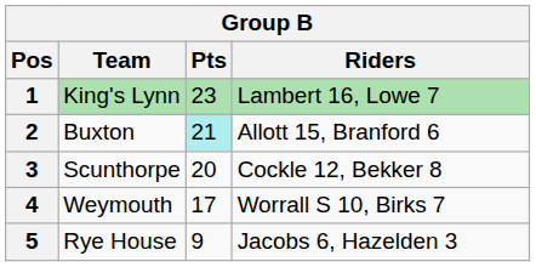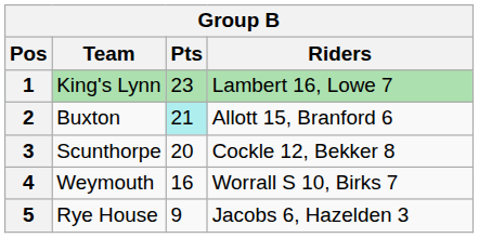4 | Pts: 17 -> 16
